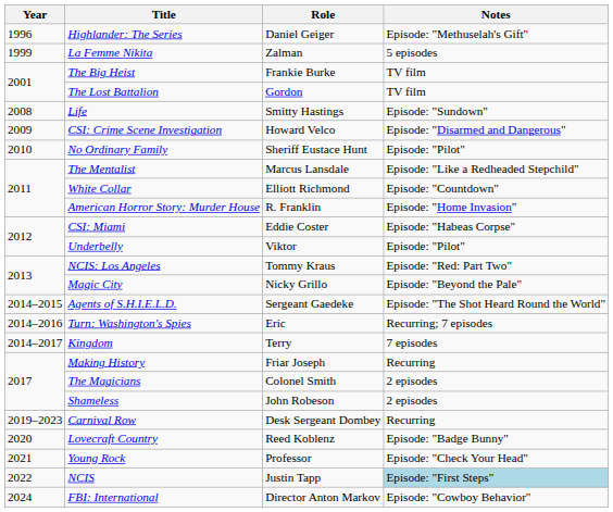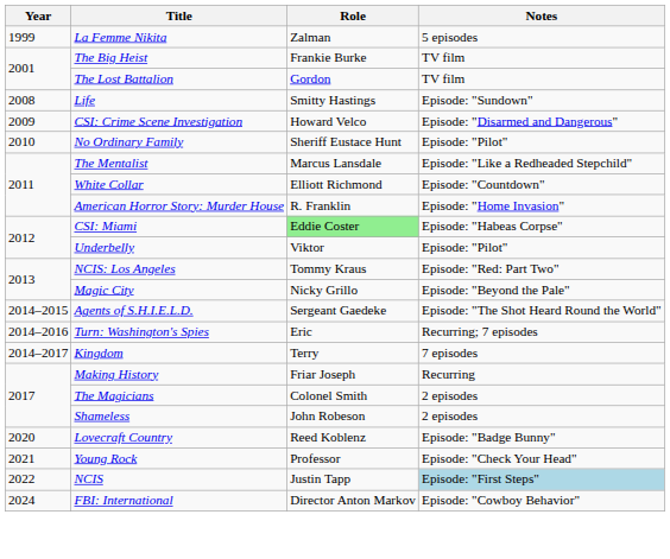- row: 1996 | Highlander: The Series | Daniel Geiger | Episode: "Methuselah's Gift"
CSI: Miami | Role: no background -> lightgreen background
- row: 2019–2023 | Carnival Row | Desk Sergeant Dombey | Recurring
